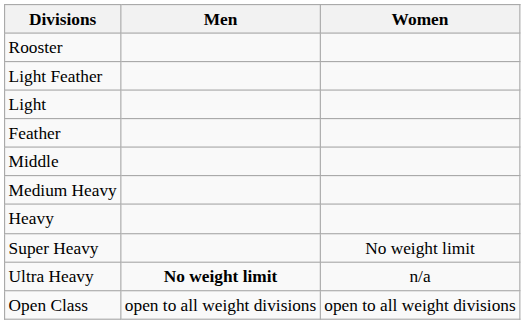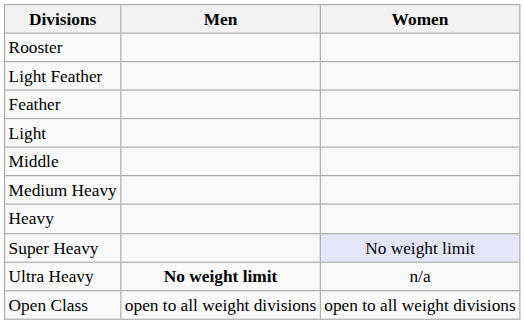rows swapped: Feather <-> Light
Super Heavy | Women: no background -> lavender background
